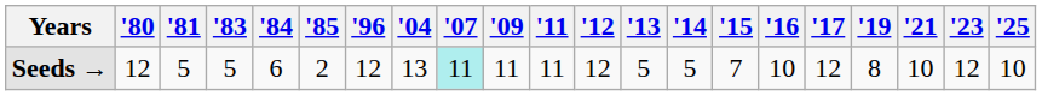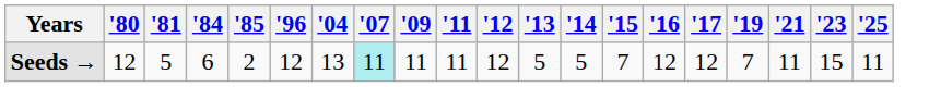- column: '83 | 5
Seeds → | '16: 10 -> 12
Seeds → | '19: 8 -> 7
Seeds → | '21: 10 -> 11
Seeds → | '23: 12 -> 15
Seeds → | '25: 10 -> 11
